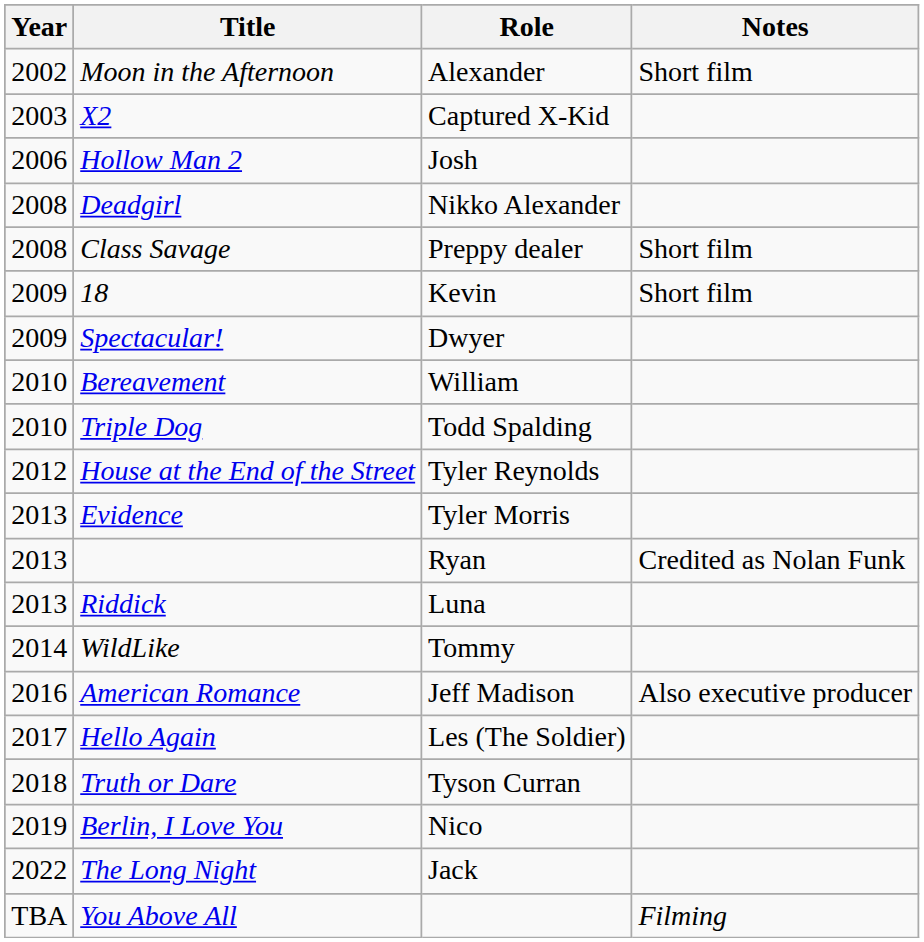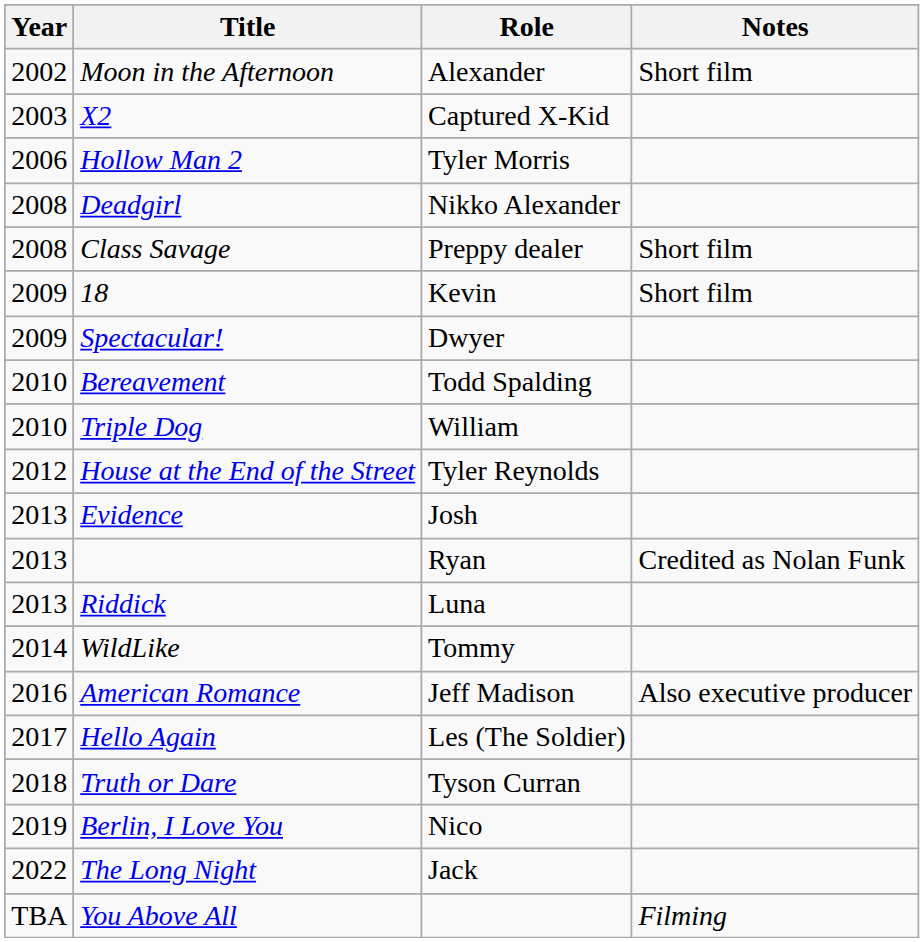Hollow Man 2 | Role: Josh -> Tyler Morris
Bereavement | Role: William -> Todd Spalding
Triple Dog | Role: Todd Spalding -> William
Evidence | Role: Tyler Morris -> Josh
